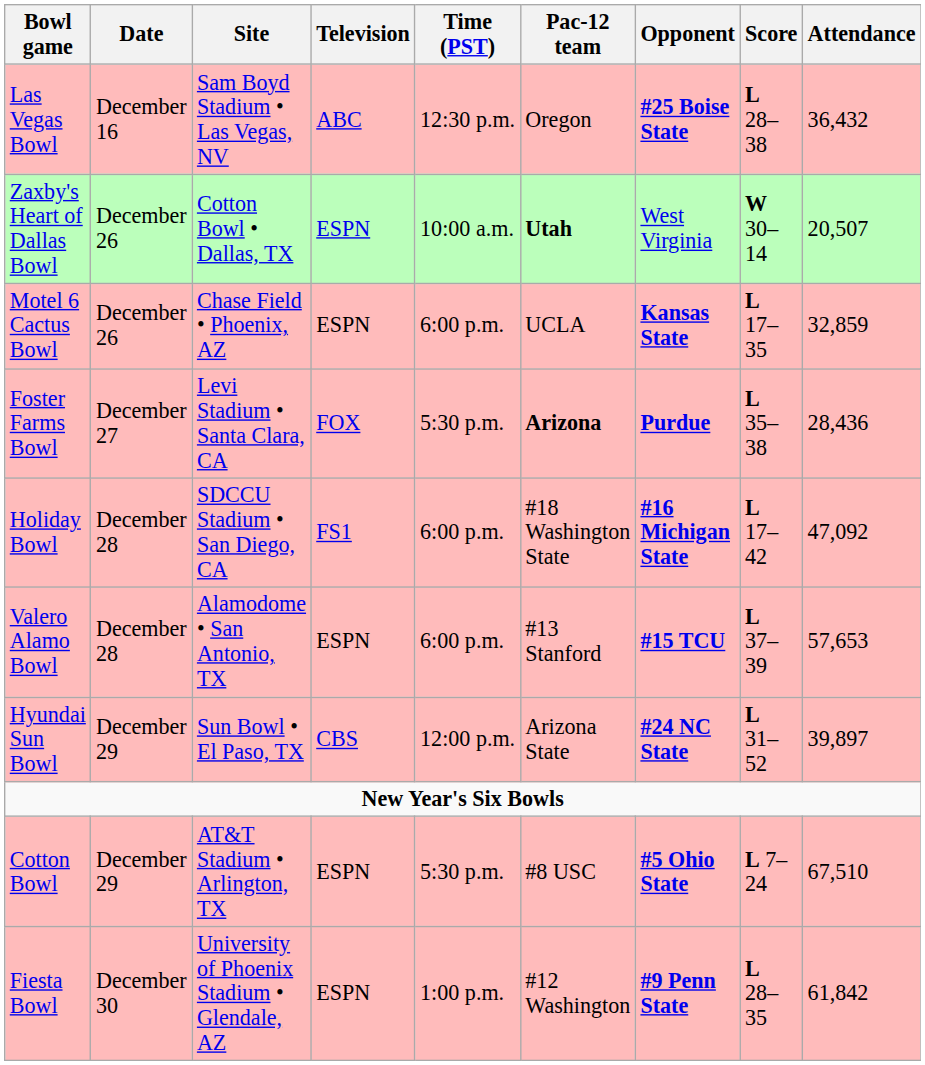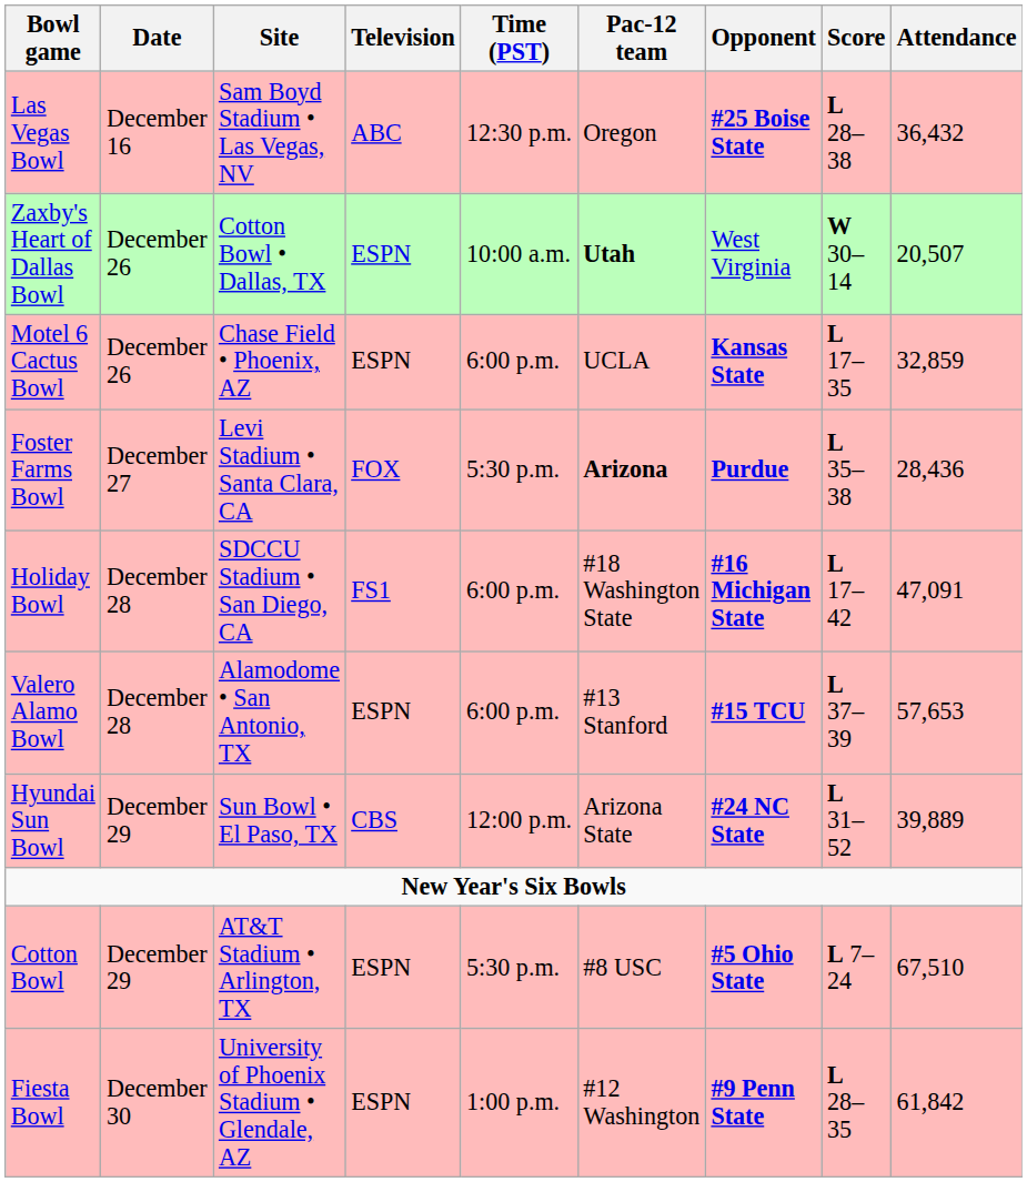Holiday Bowl | Attendance: 47,092 -> 47,091
Hyundai Sun Bowl | Attendance: 39,897 -> 39,889
